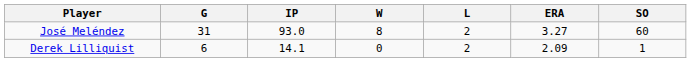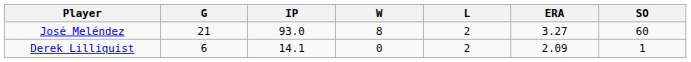José Meléndez | G: 31 -> 21
